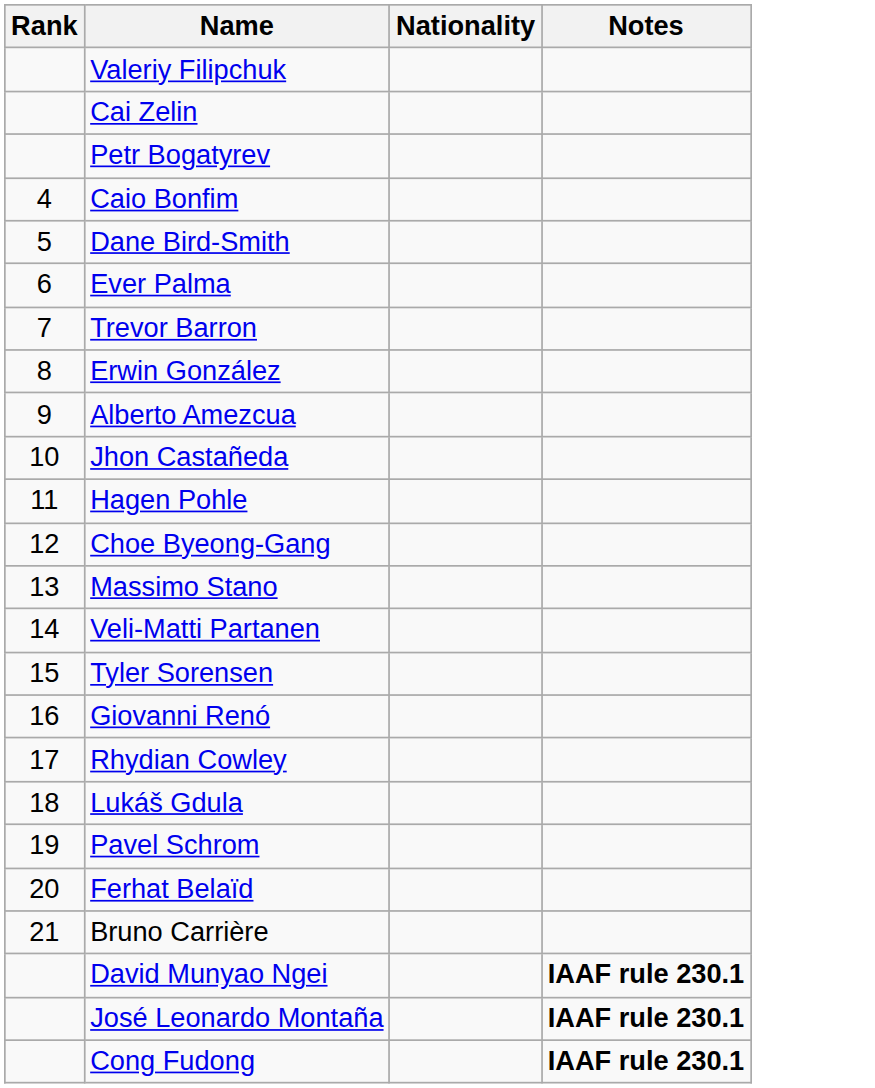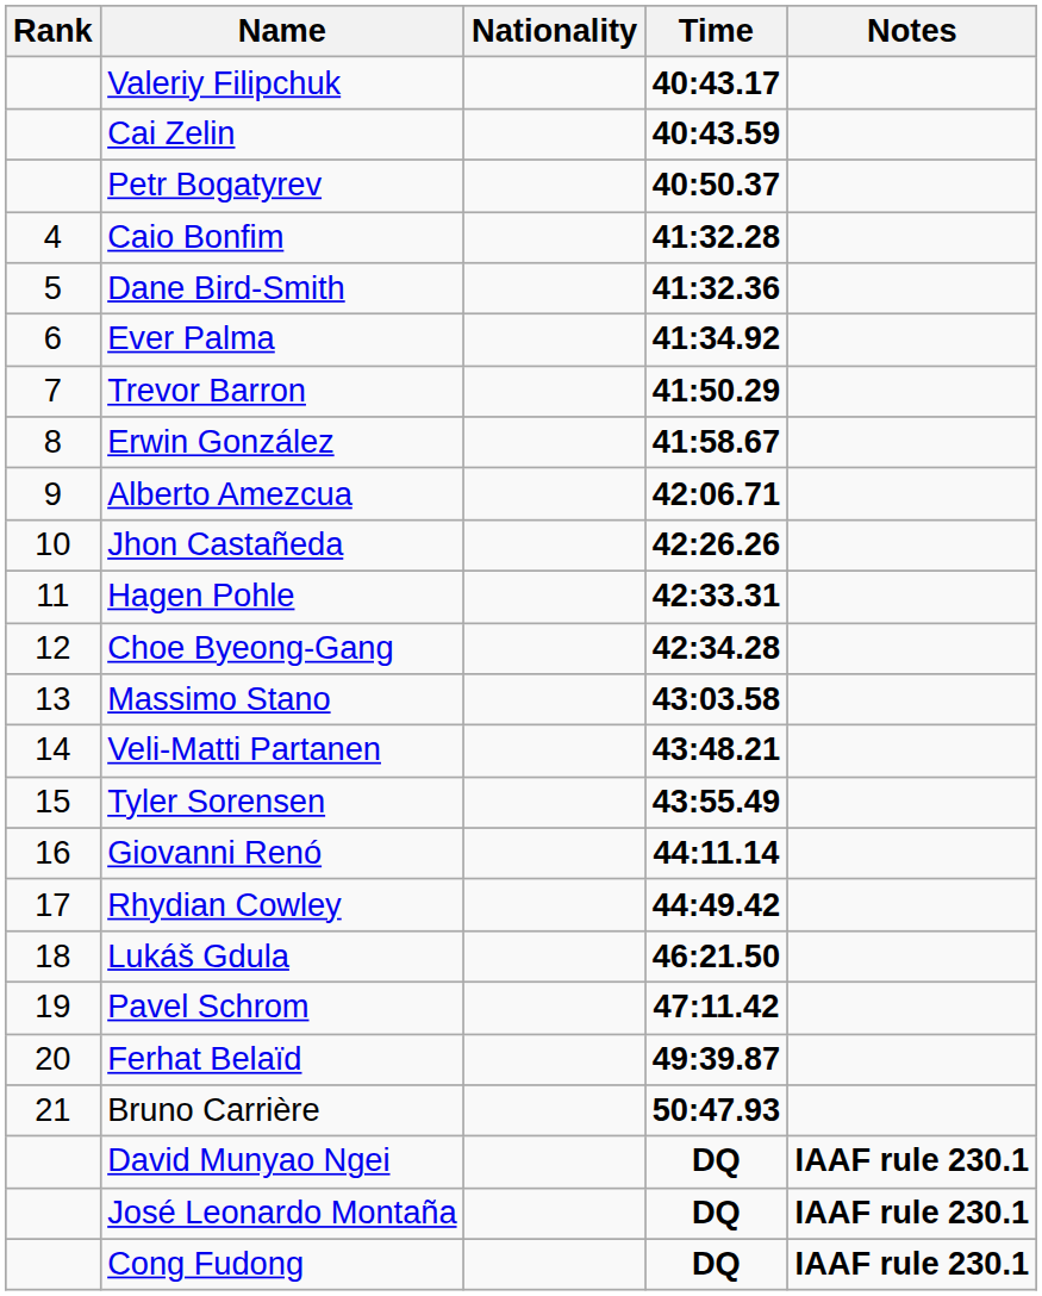+ column: Time | 40:43.17 | 40:43.59 | 40:50.37 | 41:32.28 | 41:32.36 | 41:34.92 | 41:50.29 | 41:58.67 | 42:06.71 | 42:26.26 | 42:33.31 | 42:34.28 | 43:03.58 | 43:48.21 | 43:55.49 | 44:11.14 | 44:49.42 | 46:21.50 | 47:11.42 | 49:39.87 | 50:47.93 | DQ | DQ | DQ
